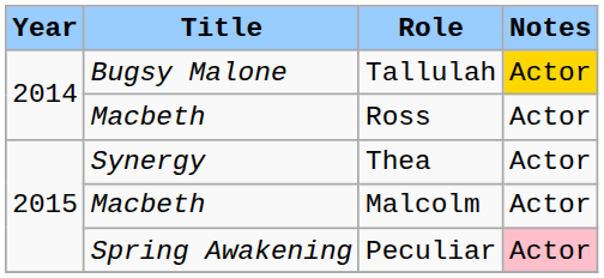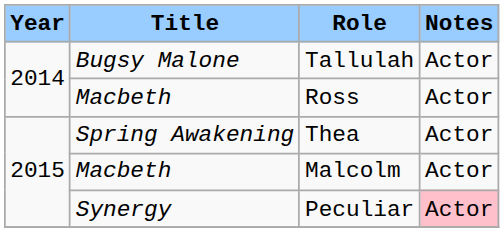Tallulah | Notes: gold background -> no background
Thea | Title: Synergy -> Spring Awakening
Peculiar | Title: Spring Awakening -> Synergy
